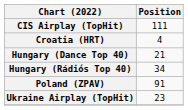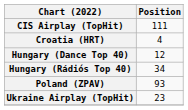Hungary (Dance Top 40) | Position: 21 -> 12
Poland (ZPAV) | Position: 91 -> 93
